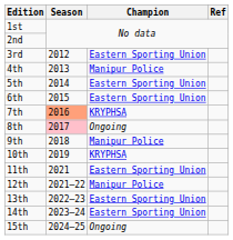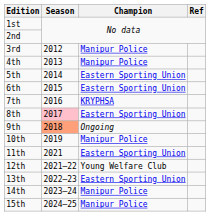3rd | Champion: Eastern Sporting Union -> Manipur Police
7th | Season: lightsalmon background -> no background
8th | Champion: Ongoing -> Eastern Sporting Union
9th | Season: no background -> lightsalmon background
9th | Champion: Manipur Police -> Ongoing
10th | Champion: KRYPHSA -> Manipur Police
12th | Champion: Manipur Police -> Young Welfare Club
14th | Champion: Eastern Sporting Union -> Manipur Police
15th | Champion: Ongoing -> Manipur Police
